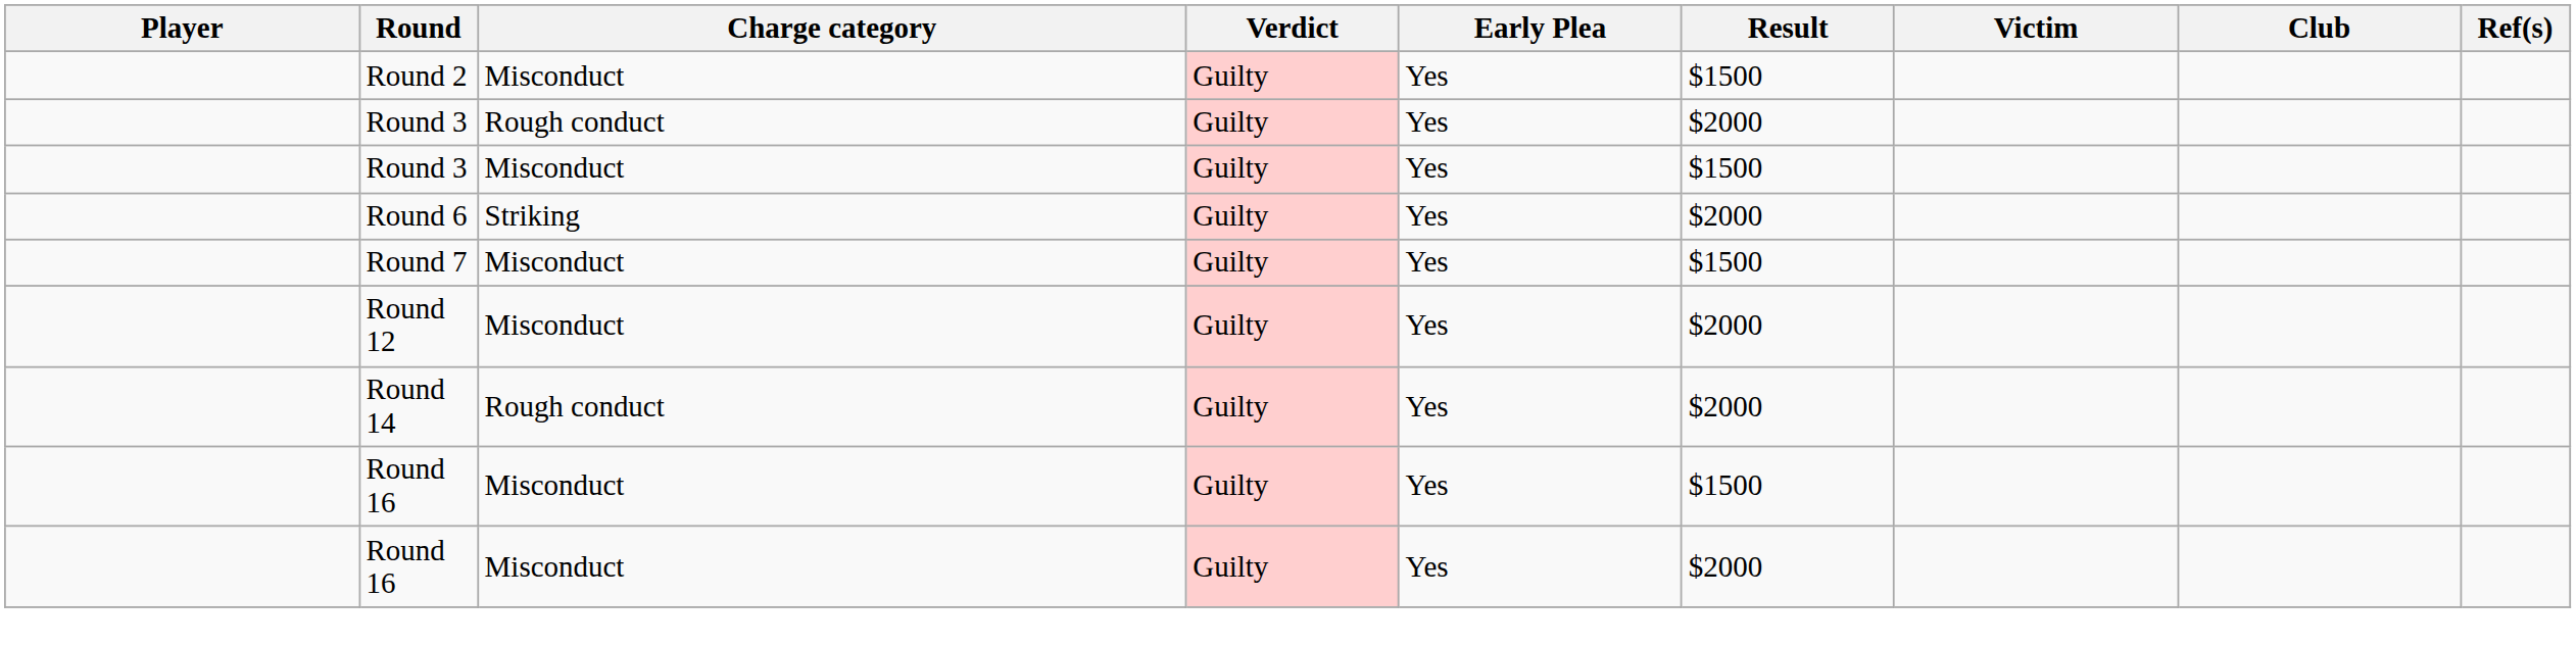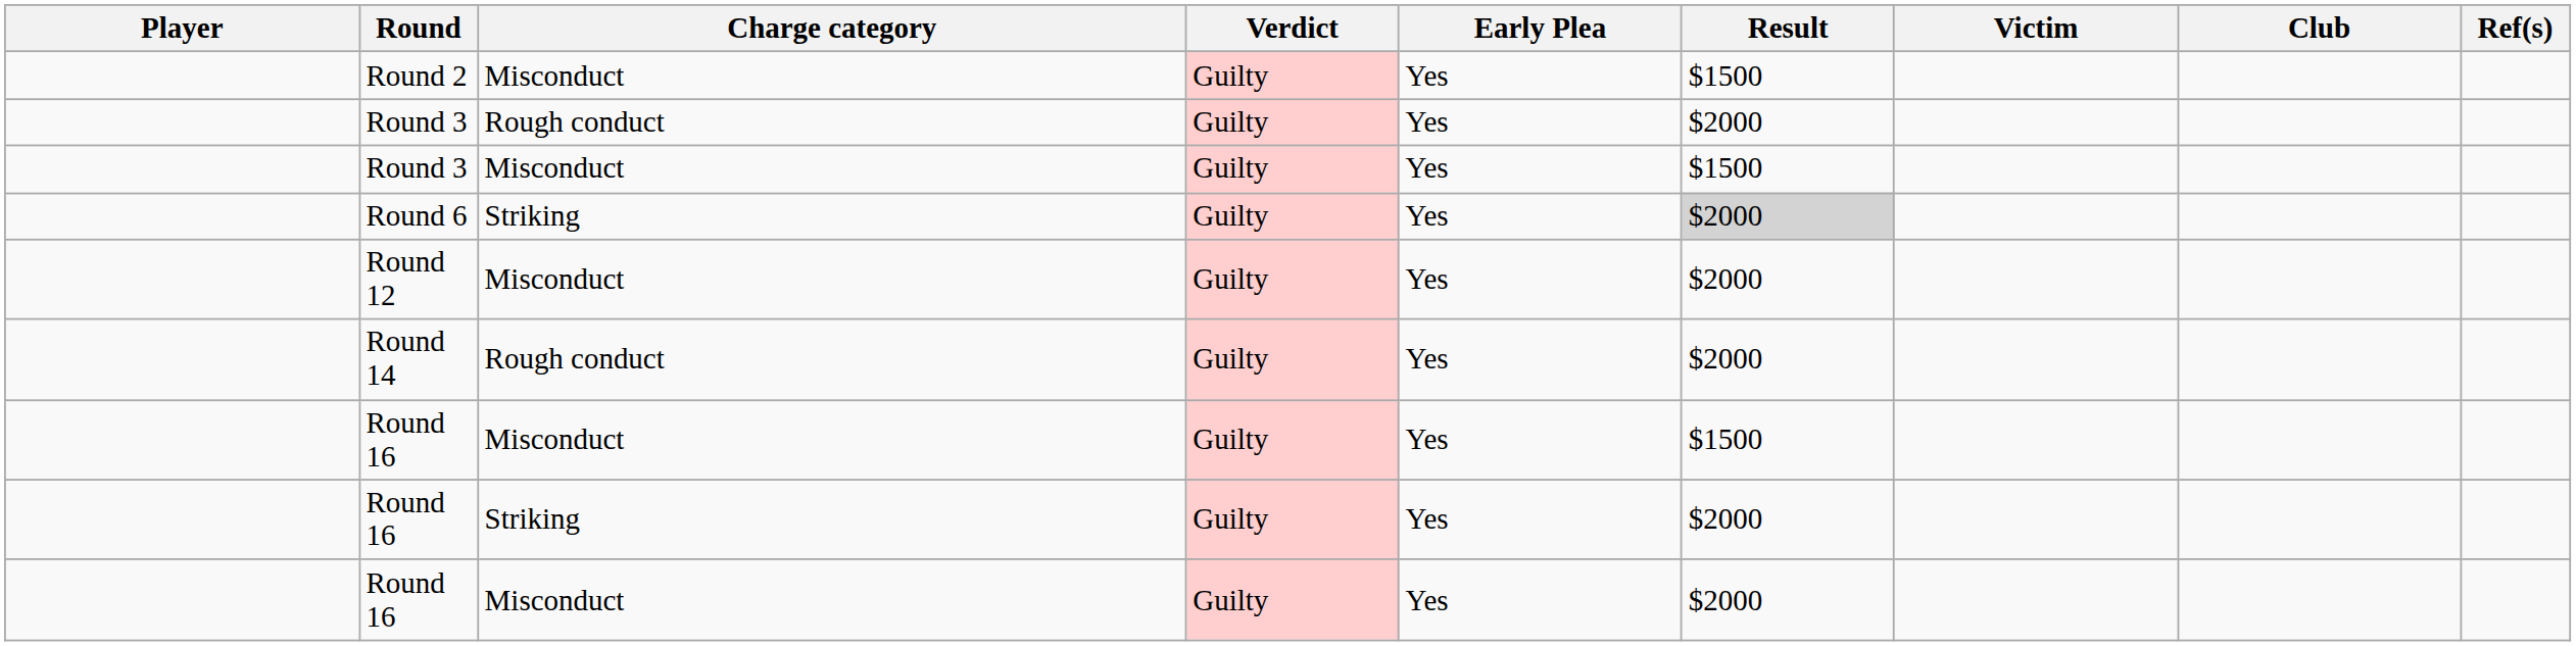Round 6 | Result: no background -> lightgrey background
- row: Round 7 | Misconduct | Guilty | Yes | $1500
+ row: Round 16 | Striking | Guilty | Yes | $2000
